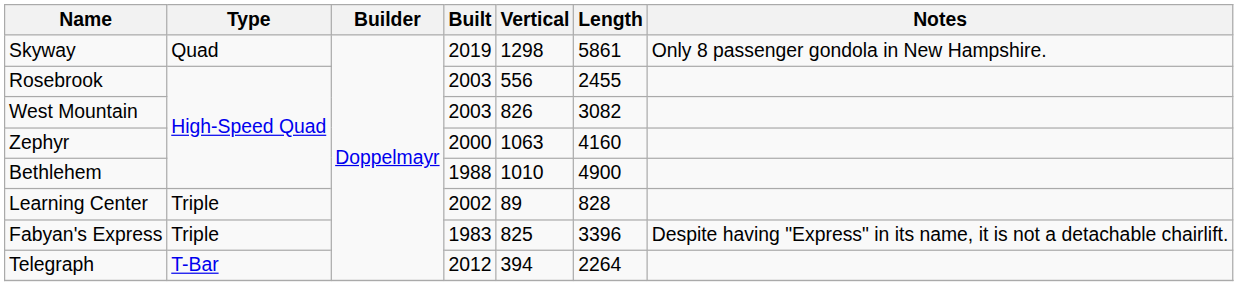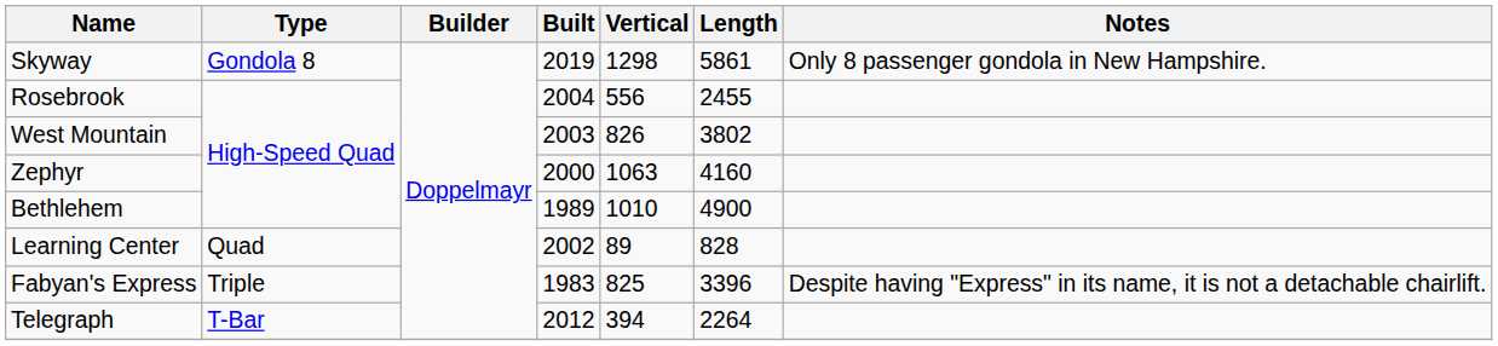Skyway | Type: Quad -> Gondola 8
Rosebrook | Built: 2003 -> 2004
West Mountain | Length: 3082 -> 3802
Bethlehem | Built: 1988 -> 1989
Learning Center | Type: Triple -> Quad
